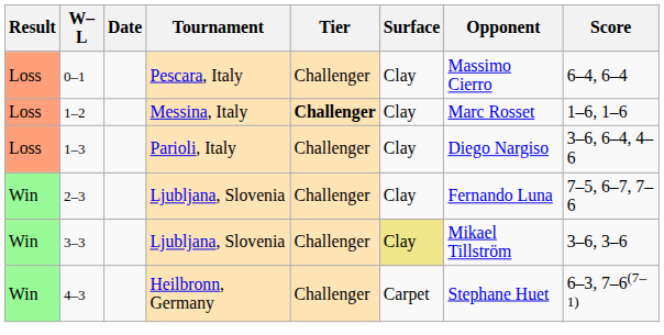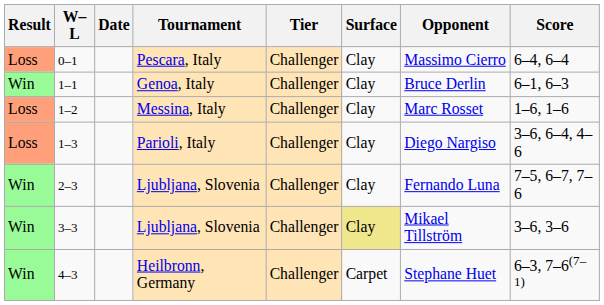+ row: Win | 1–1 | Genoa, Italy | Challenger | Clay | Bruce Derlin | 6–1, 6–3
1–2 | Tier: bold -> normal
